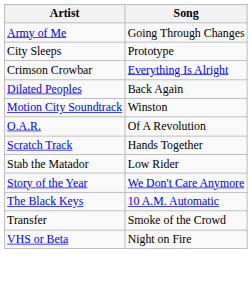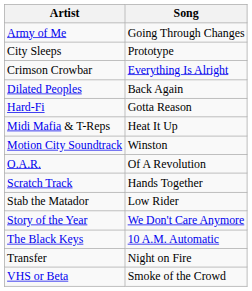+ row: Hard-Fi | Gotta Reason
+ row: Midi Mafia & T-Reps | Heat It Up
Transfer | Song: Smoke of the Crowd -> Night on Fire
VHS or Beta | Song: Night on Fire -> Smoke of the Crowd
